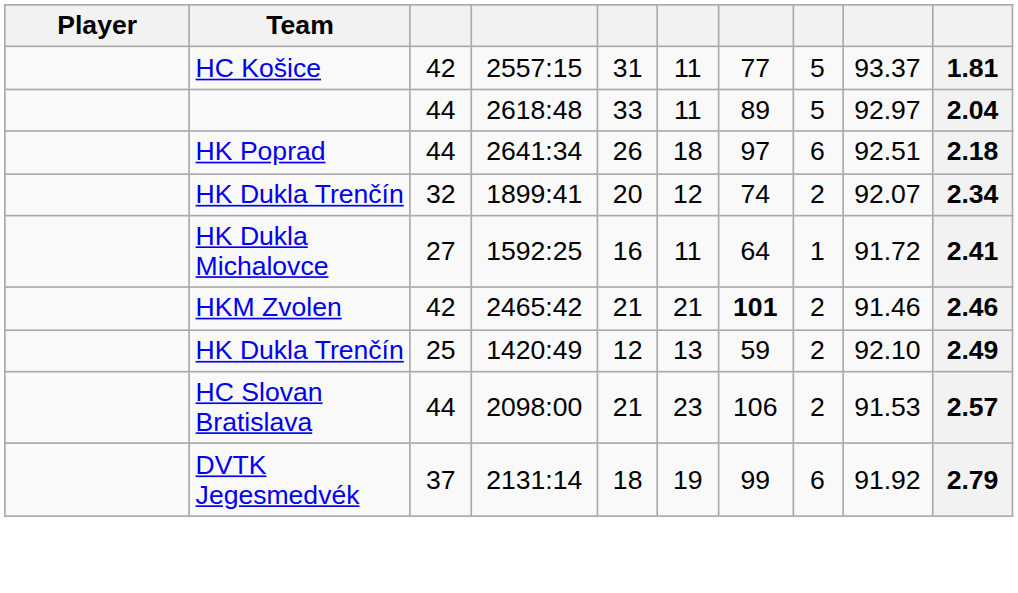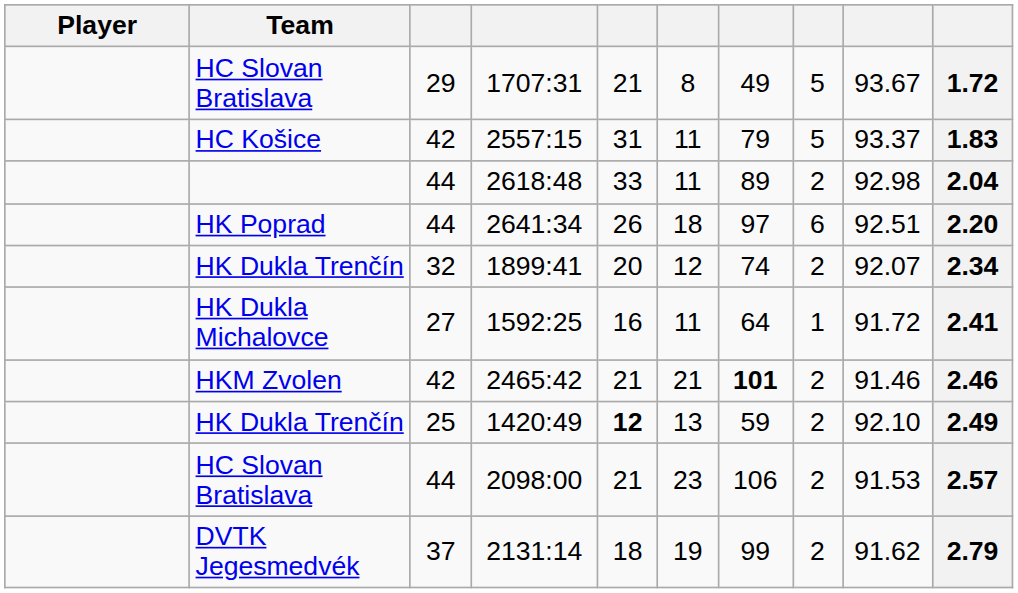+ row: HC Slovan Bratislava | 29 | 1707:31 | 21 | 8 | 49 | 5 | 93.67 | 1.72
2557:15 | column 7: 77 -> 79
2557:15 | column 10: 1.81 -> 1.83
2618:48 | column 8: 5 -> 2
2618:48 | column 9: 92.97 -> 92.98
2641:34 | column 10: 2.18 -> 2.20
1420:49 | column 5: normal -> bold
2131:14 | column 8: 6 -> 2
2131:14 | column 9: 91.92 -> 91.62
